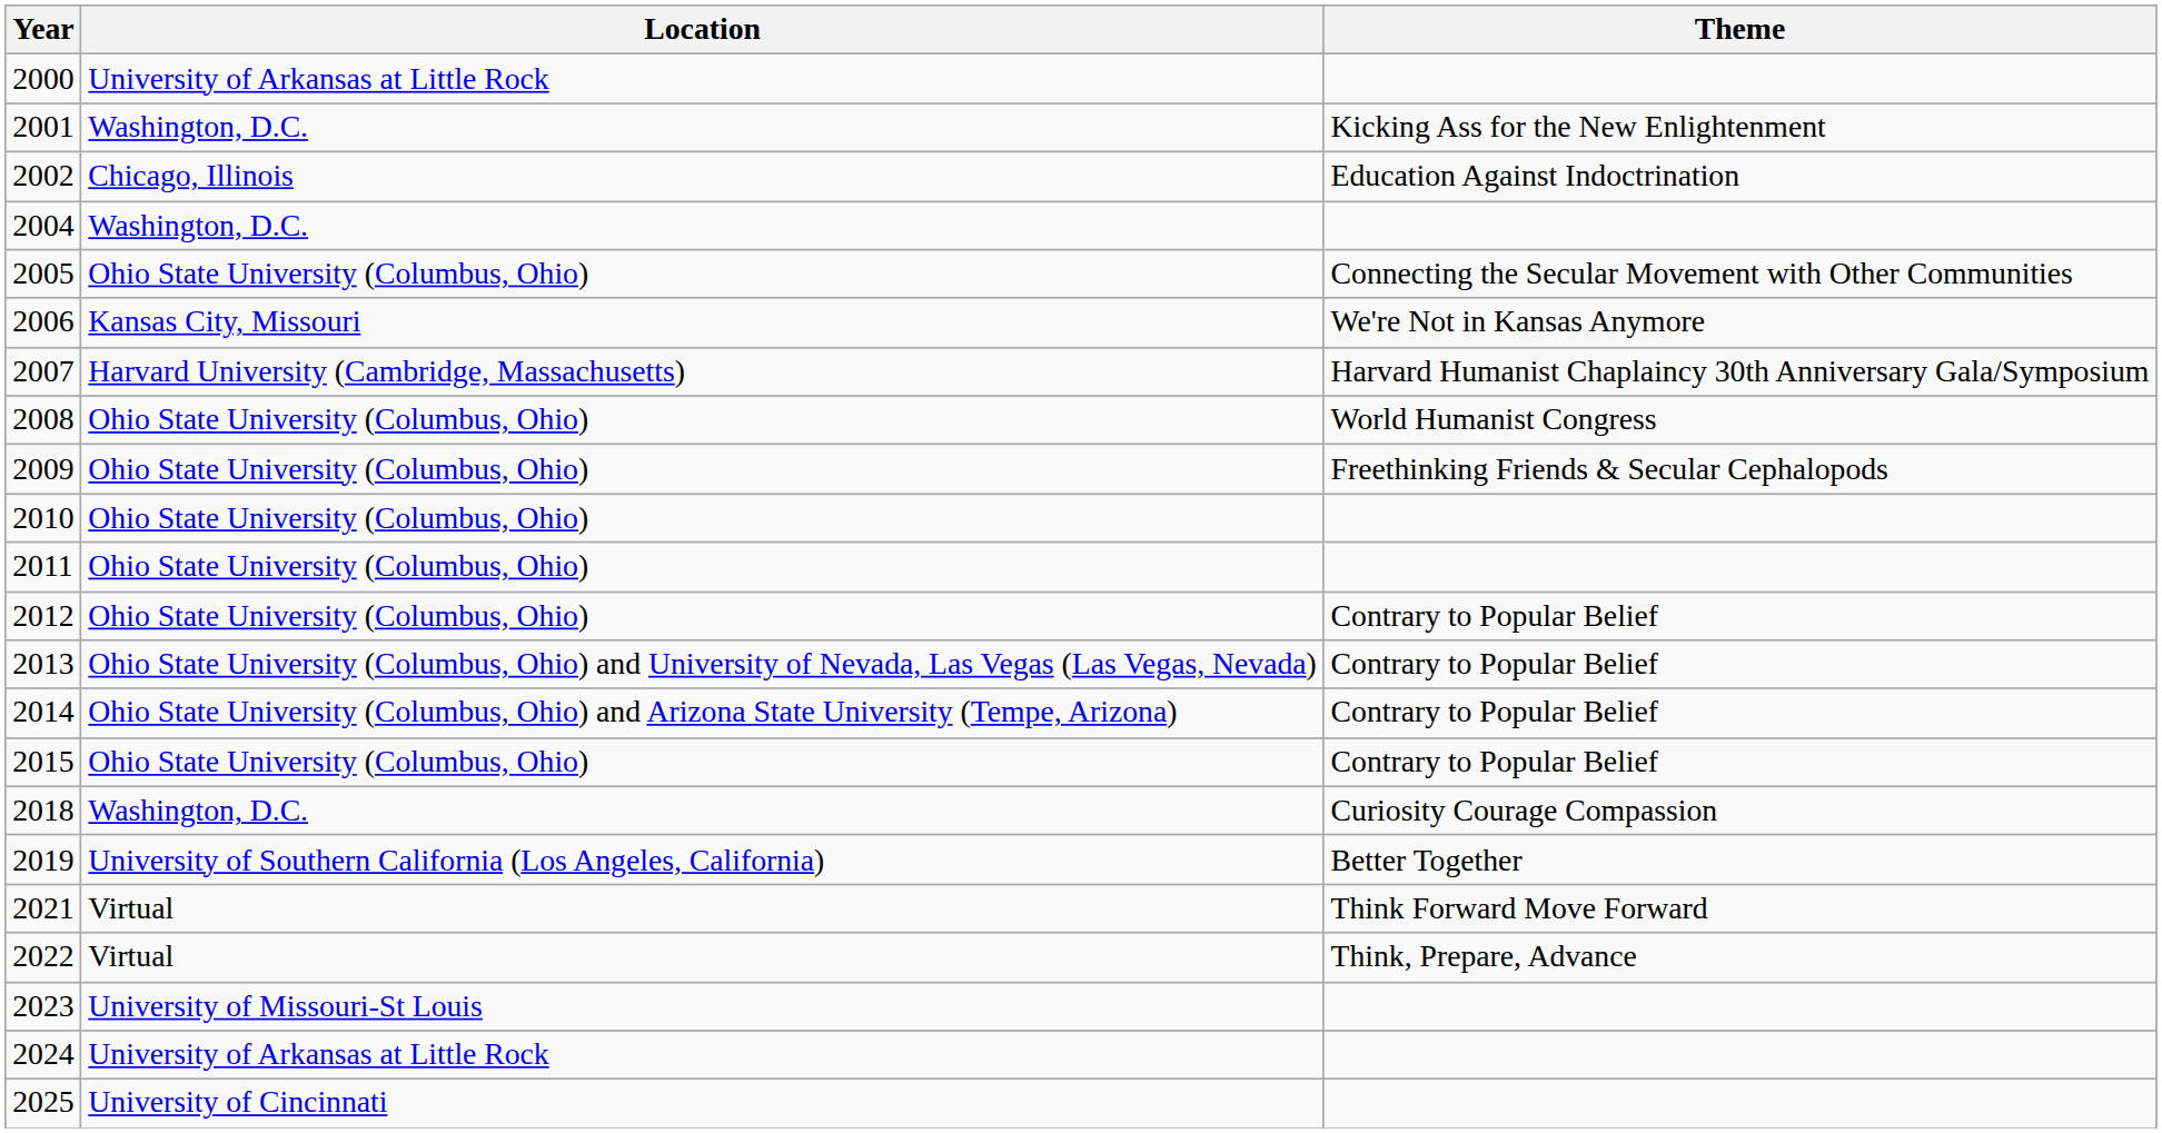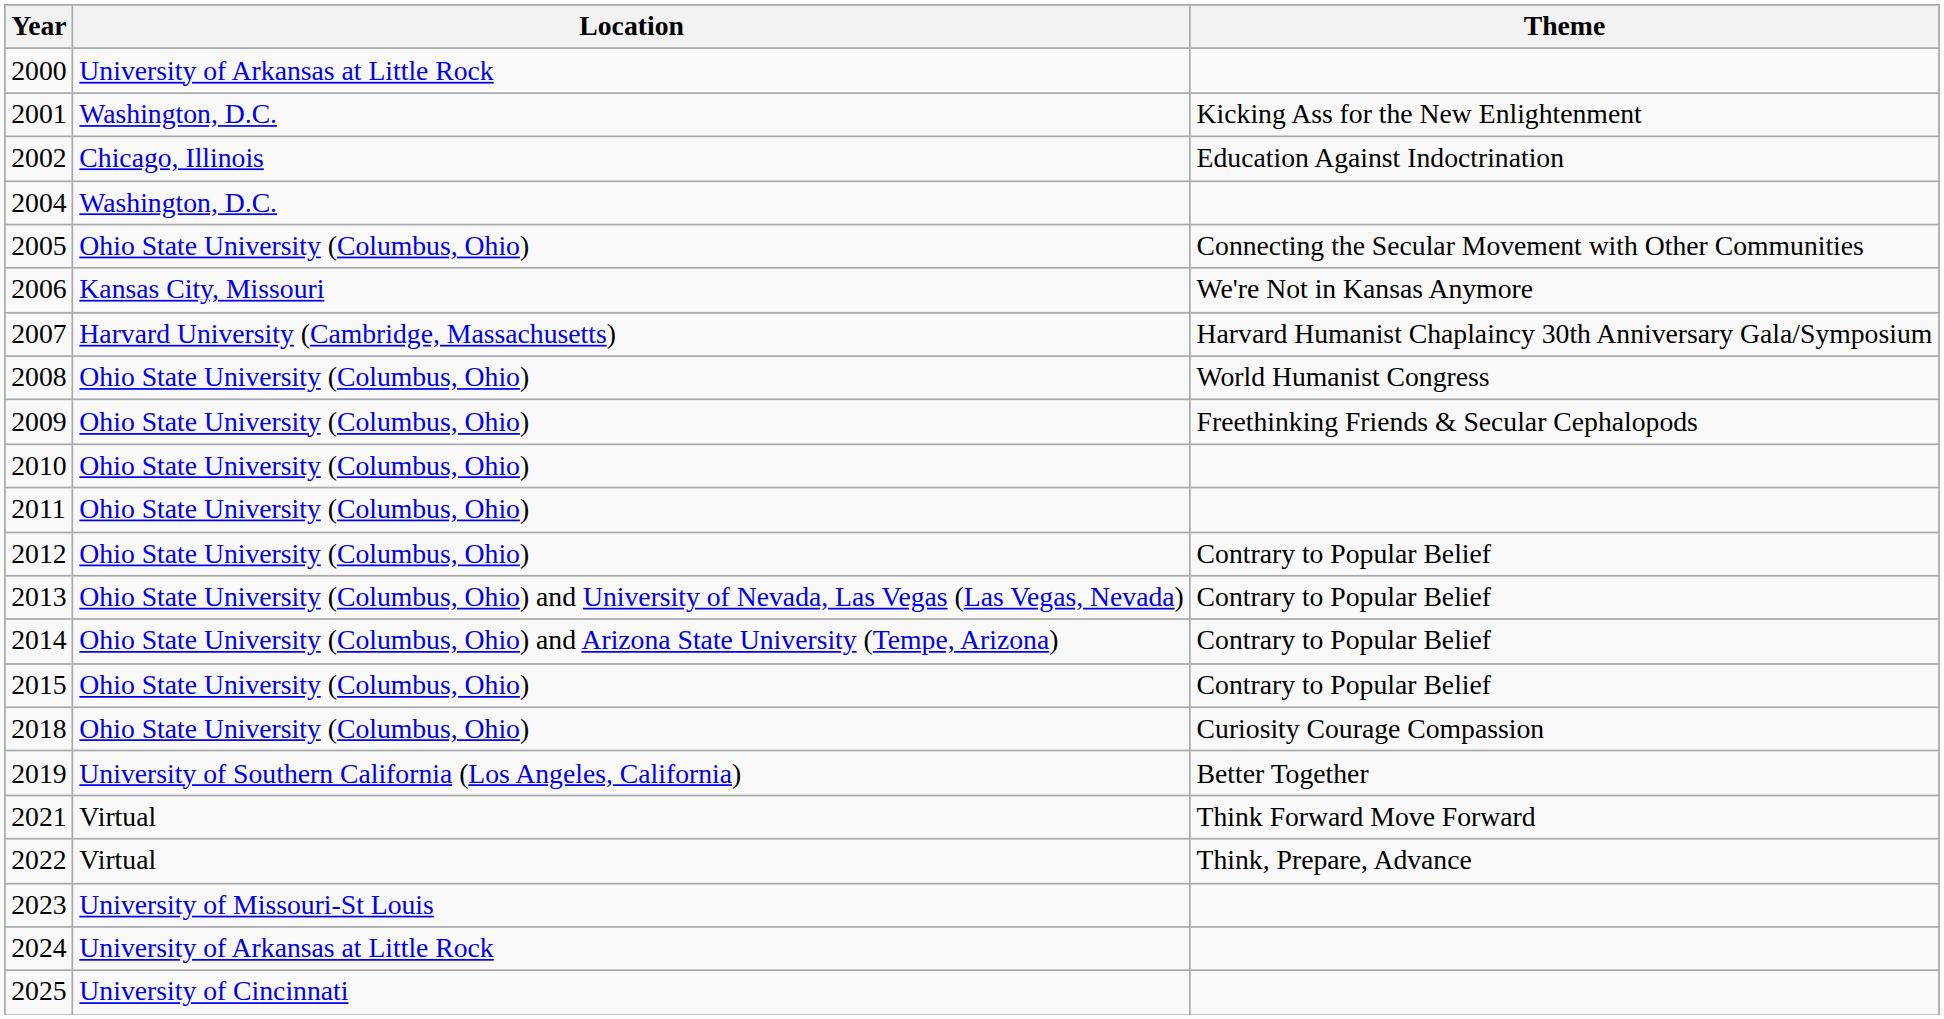2018 | Location: Washington, D.C. -> Ohio State University (Columbus, Ohio)
